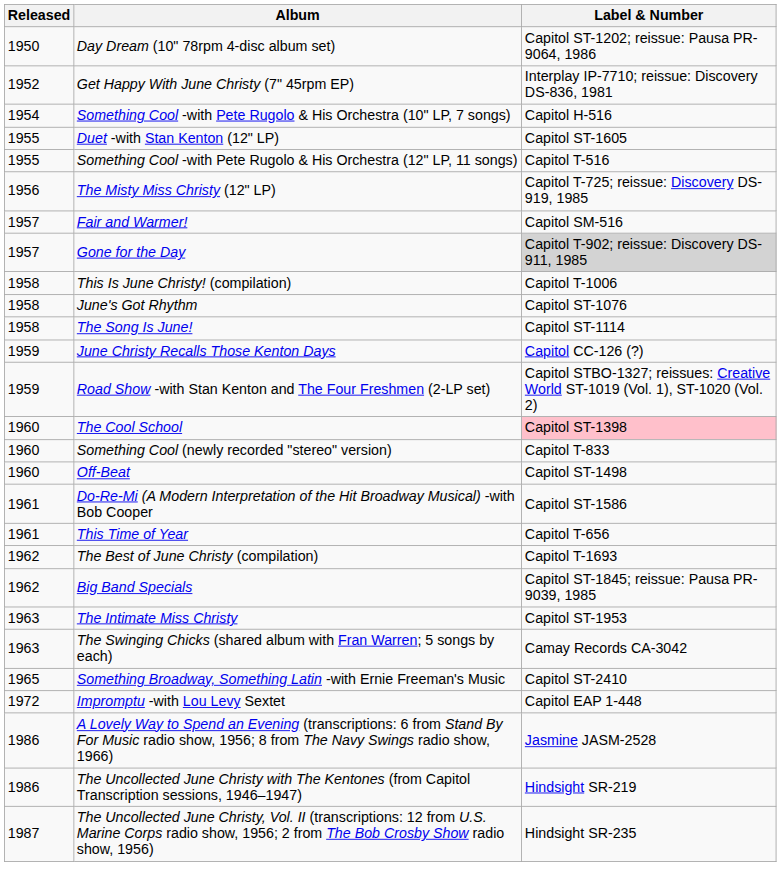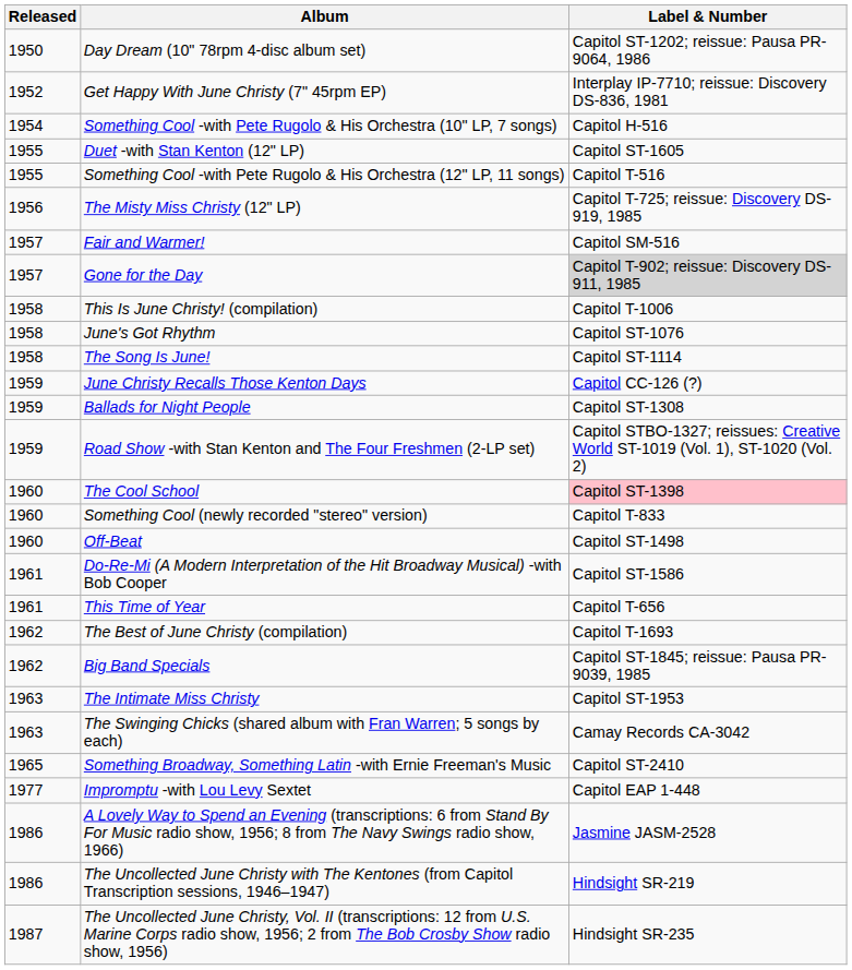+ row: 1959 | Ballads for Night People | Capitol ST-1308
Impromptu -with Lou Levy Sextet | Released: 1972 -> 1977
